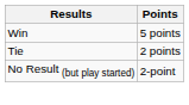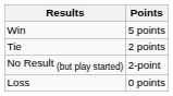+ row: Loss | 0 points
